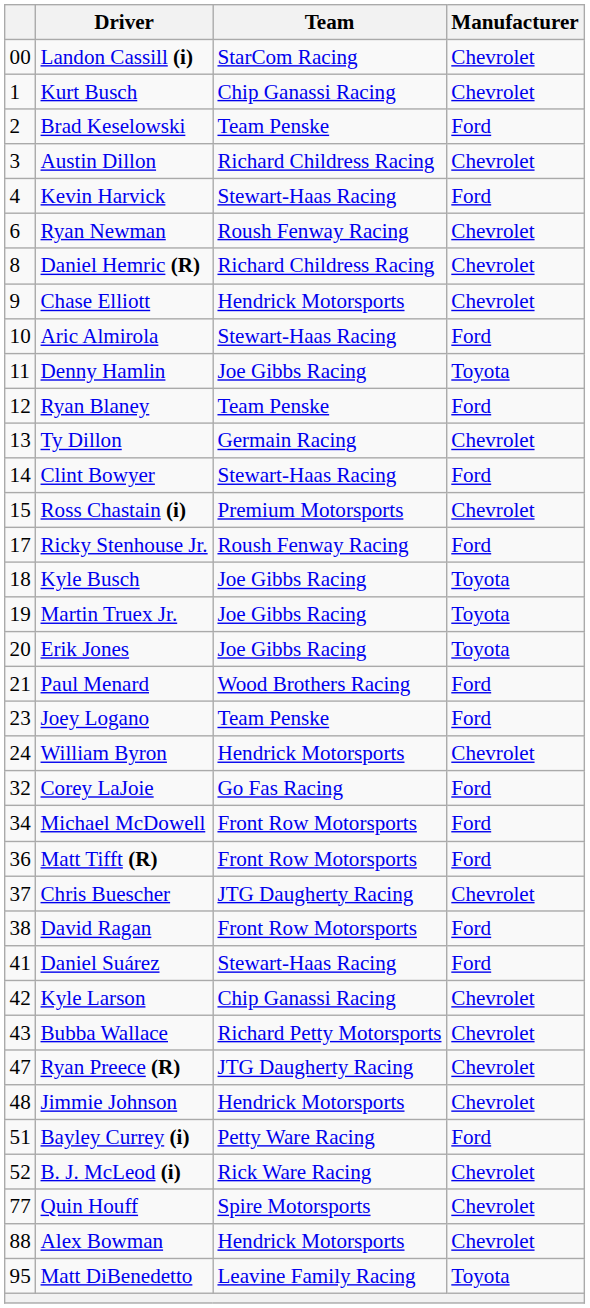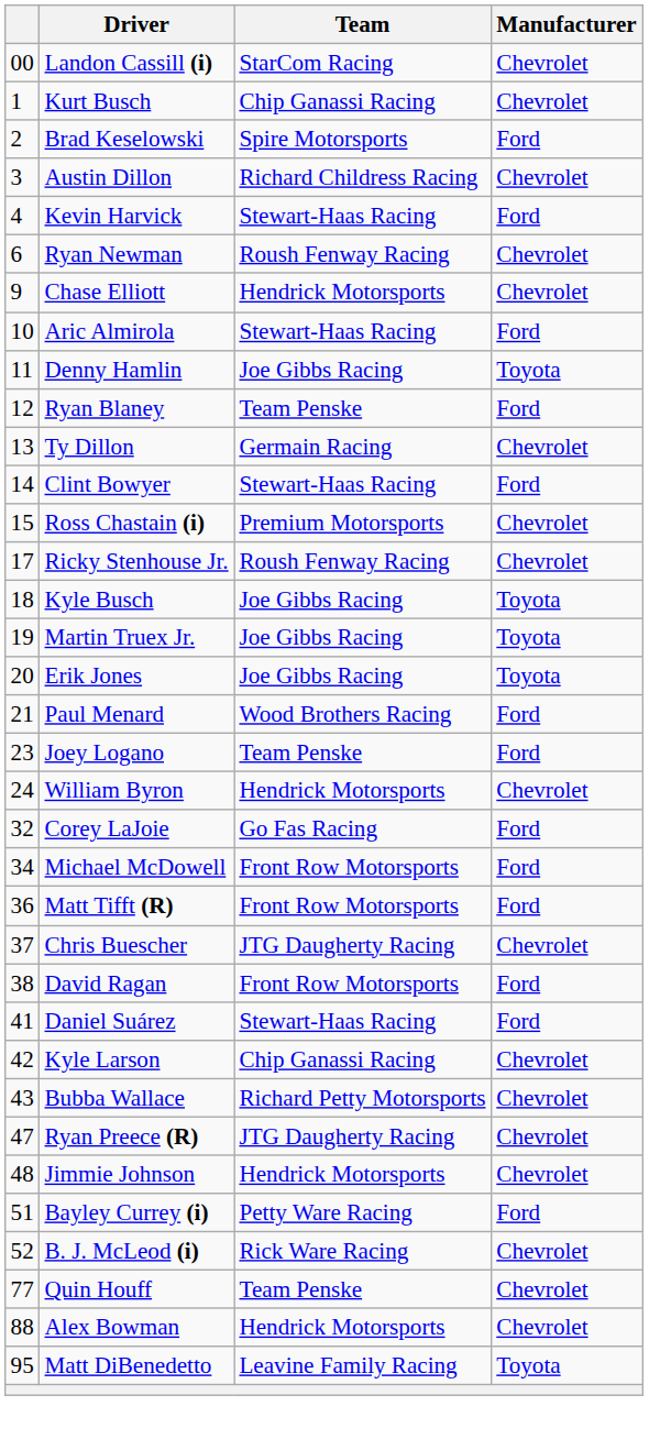Brad Keselowski | Team: Team Penske -> Spire Motorsports
- row: 8 | Daniel Hemric (R) | Richard Childress Racing | Chevrolet
Ricky Stenhouse Jr. | Manufacturer: Ford -> Chevrolet
Quin Houff | Team: Spire Motorsports -> Team Penske
